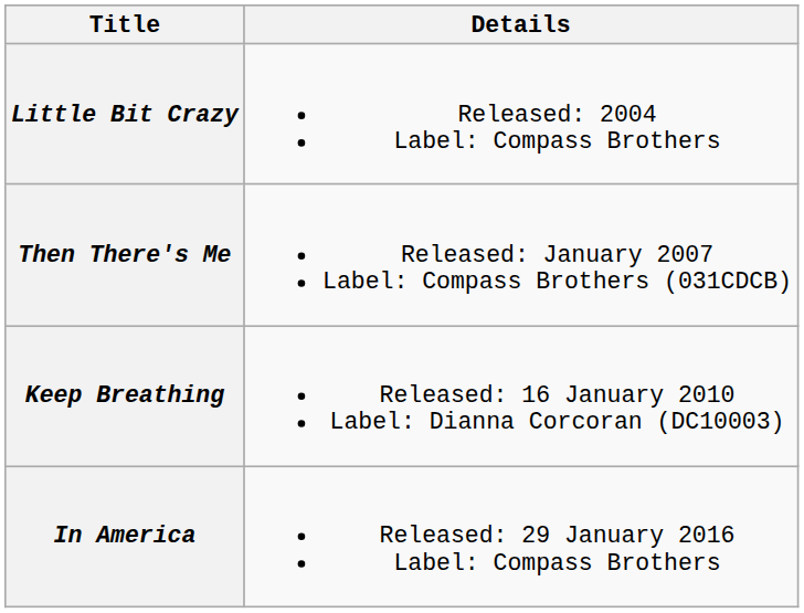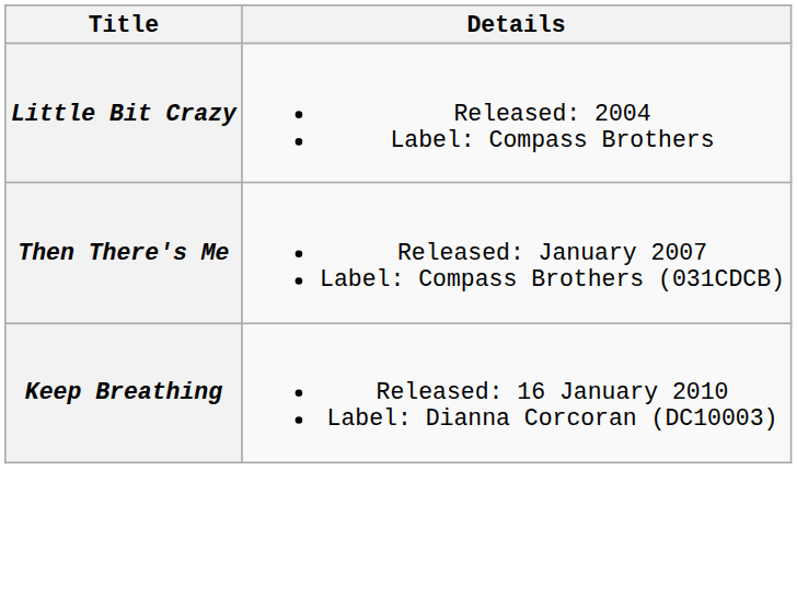- row: In America | Released: 29 January 2016 Label: Compass Brothers
